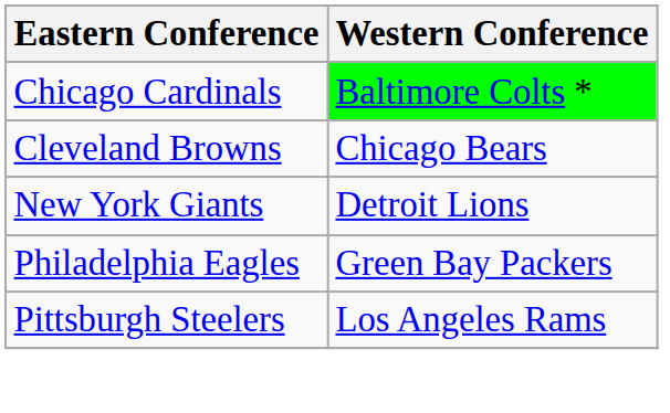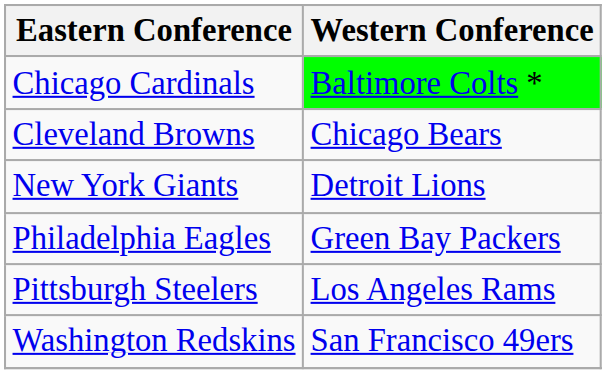+ row: Washington Redskins | San Francisco 49ers
